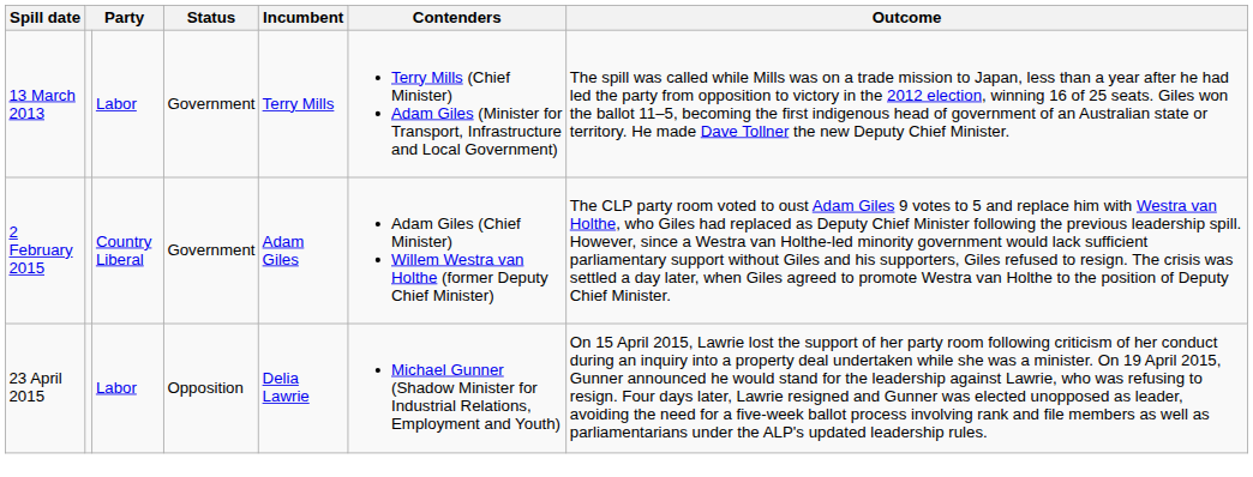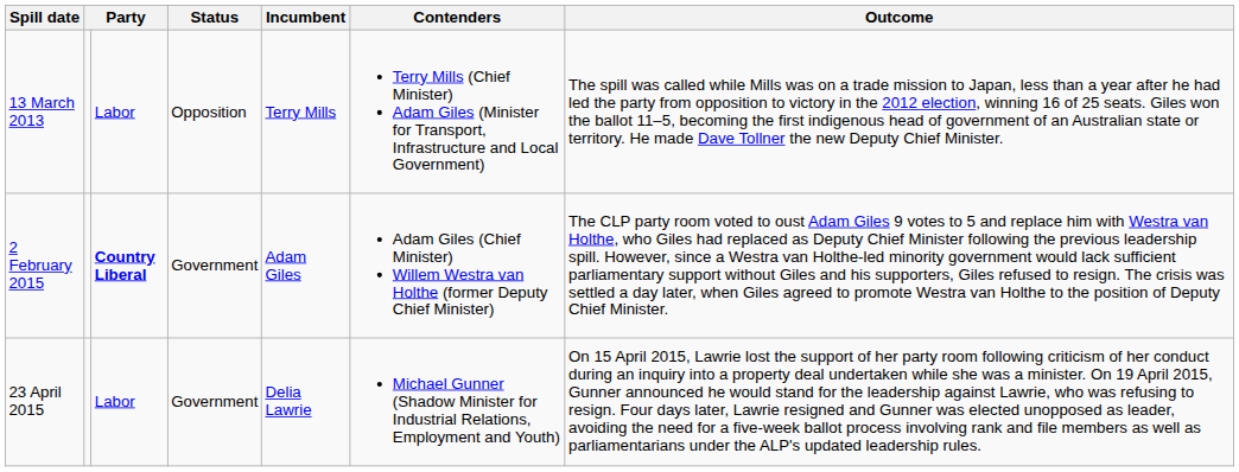13 March 2013 | Status: Government -> Opposition
2 February 2015 | column 3: normal -> bold
23 April 2015 | Status: Opposition -> Government
